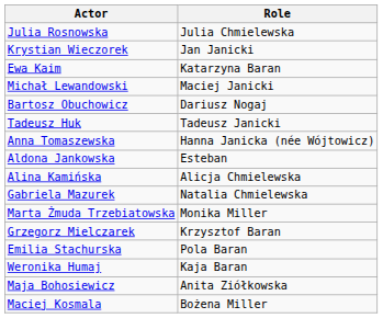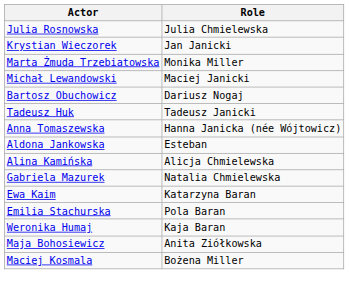rows swapped: Marta Żmuda Trzebiatowska <-> Ewa Kaim
- row: Grzegorz Mielczarek | Krzysztof Baran
